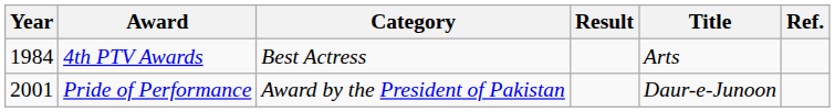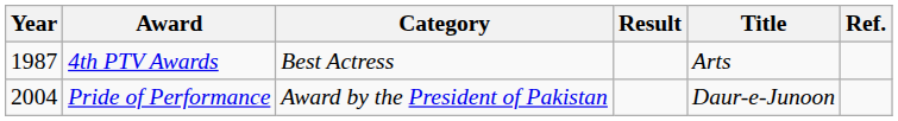4th PTV Awards | Year: 1984 -> 1987
Pride of Performance | Year: 2001 -> 2004
